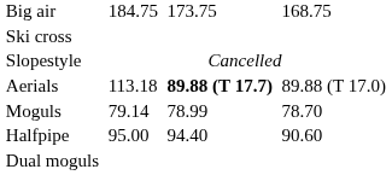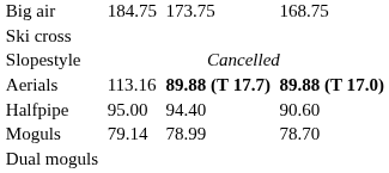Aerials | column 3: 113.18 -> 113.16
Aerials | column 7: normal -> bold
rows swapped: Moguls <-> Halfpipe
